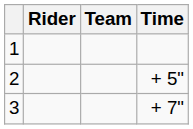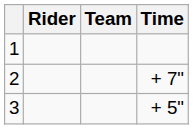2 | Time: + 5" -> + 7"
3 | Time: + 7" -> + 5"
